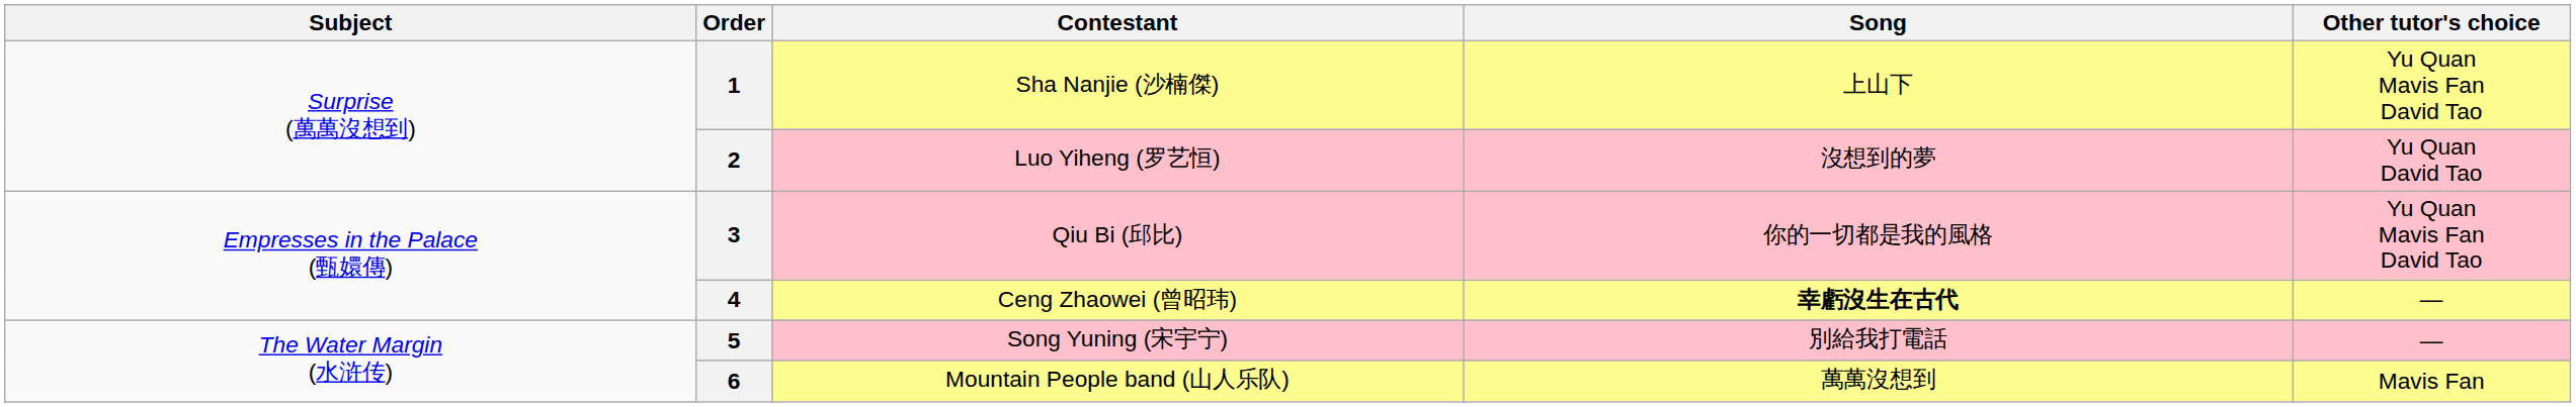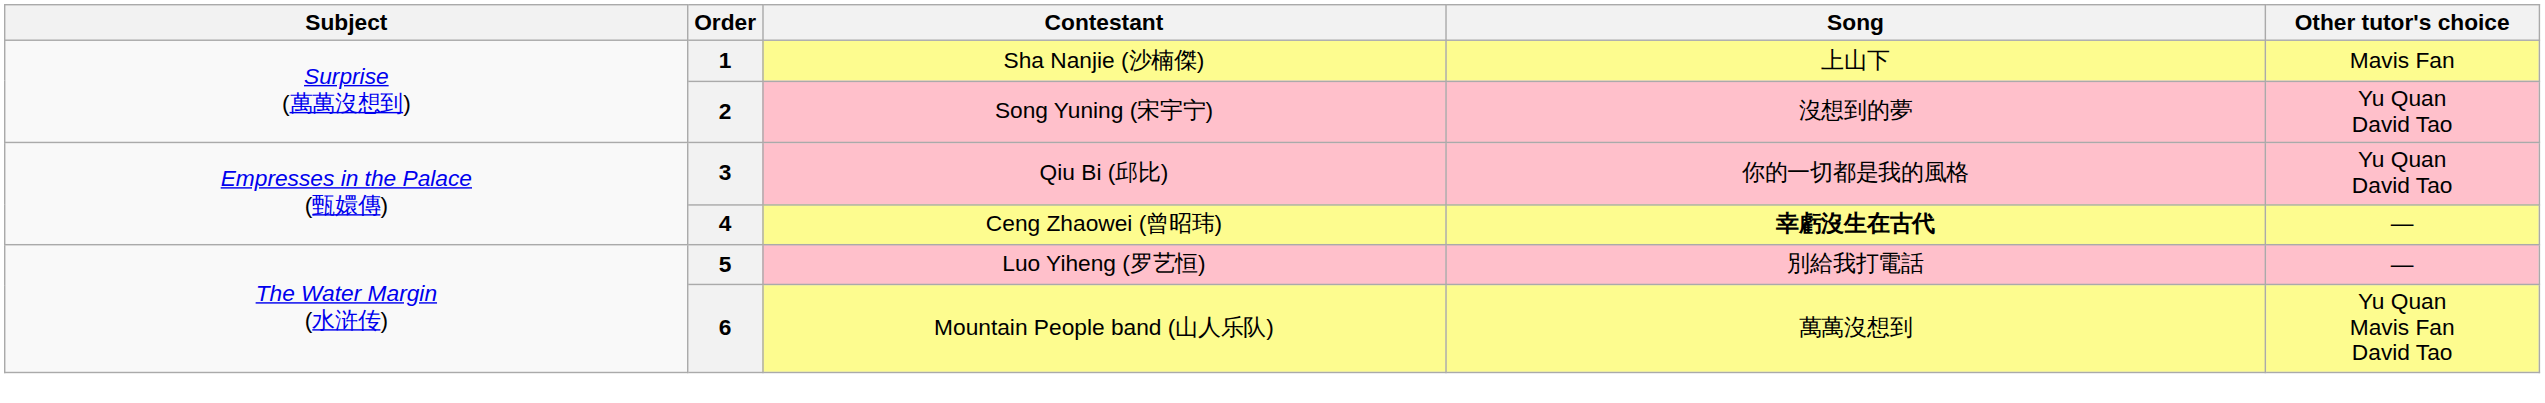1 | Other tutor's choice: Yu Quan Mavis Fan David Tao -> Mavis Fan
2 | Contestant: Luo Yiheng (罗艺恒) -> Song Yuning (宋宇宁)
3 | Other tutor's choice: Yu Quan Mavis Fan David Tao -> Yu Quan David Tao
5 | Contestant: Song Yuning (宋宇宁) -> Luo Yiheng (罗艺恒)
6 | Other tutor's choice: Mavis Fan -> Yu Quan Mavis Fan David Tao
